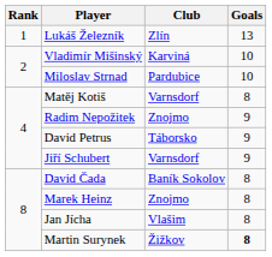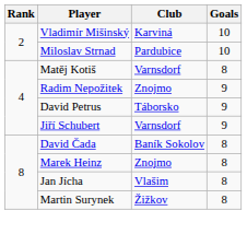- row: 1 | Lukáš Železník | Zlín | 13
Martin Surynek | Goals: bold -> normal
